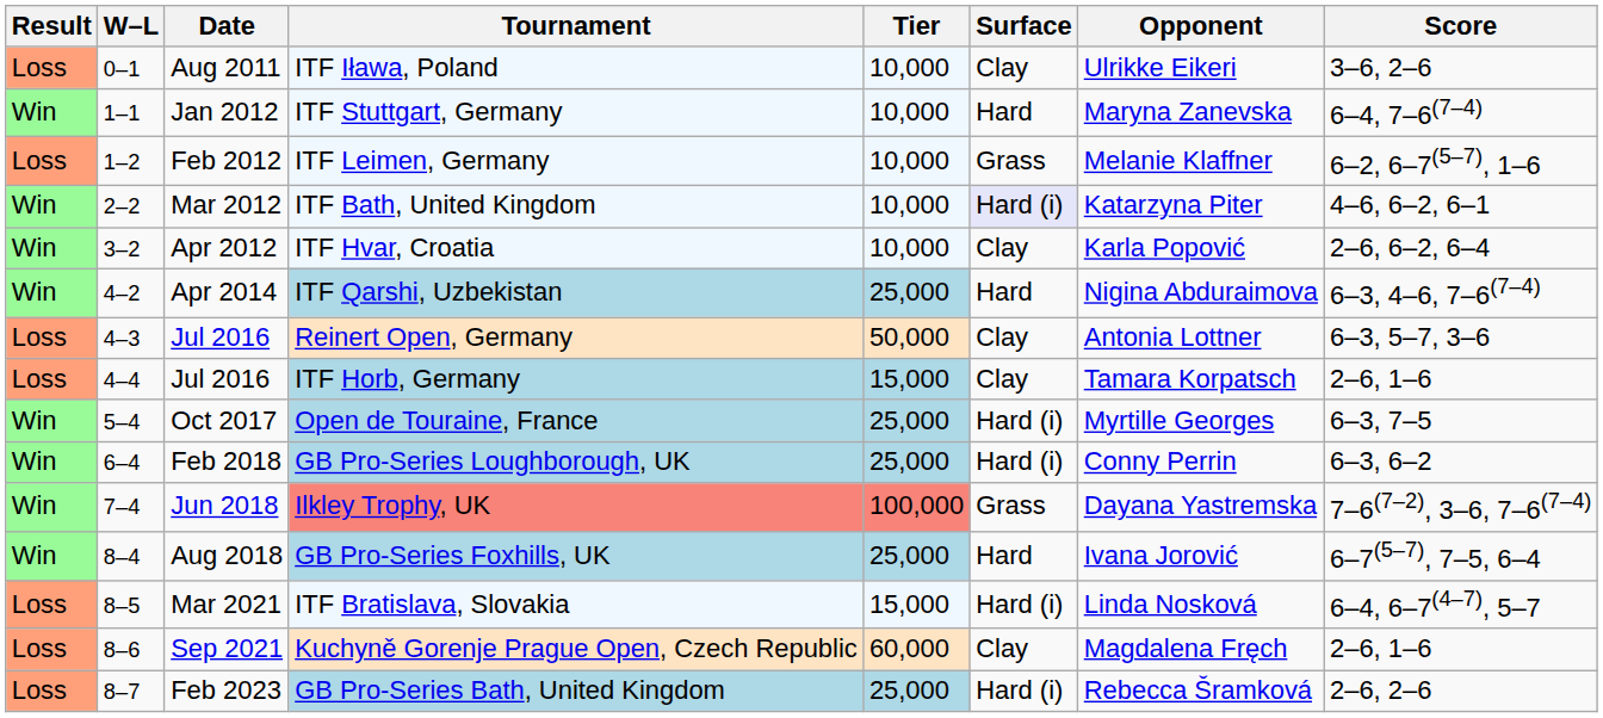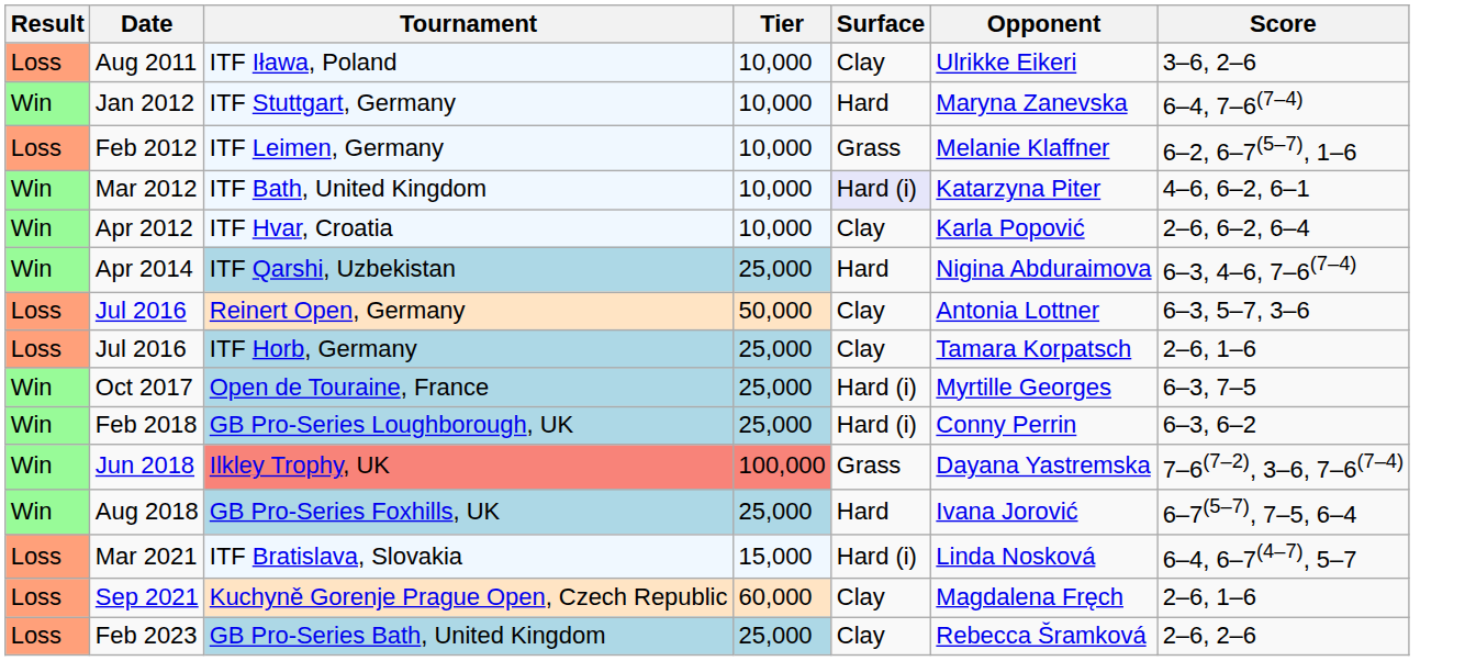- column: W–L | 0–1 | 1–1 | 1–2 | 2–2 | 3–2 | 4–2 | 4–3 | 4–4 | 5–4 | 6–4 | 7–4 | 8–4 | 8–5 | 8–6 | 8–7
ITF Horb, Germany | Tier: 15,000 -> 25,000
GB Pro-Series Bath, United Kingdom | Surface: Hard (i) -> Clay
